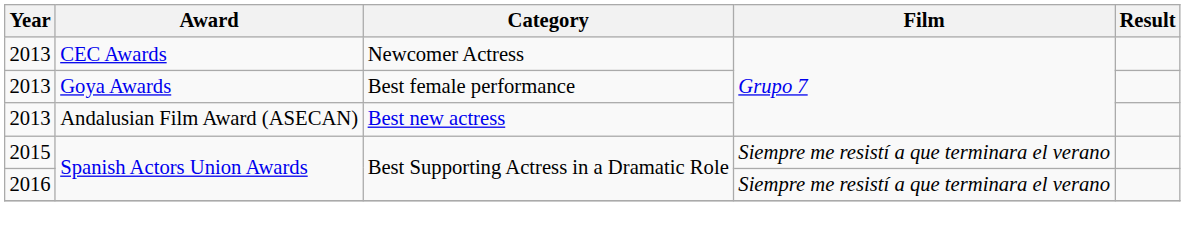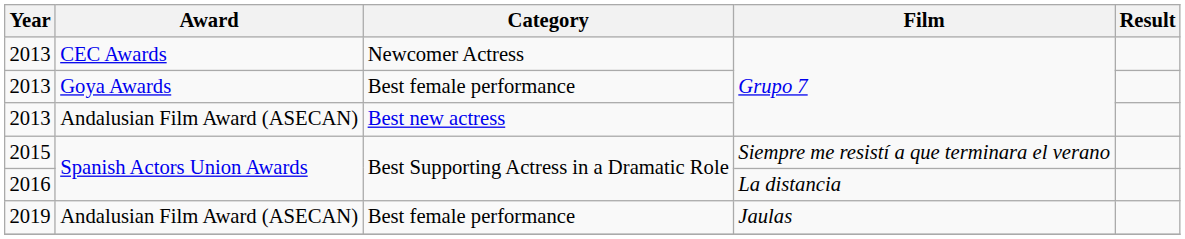2016 | Film: Siempre me resistí a que terminara el verano -> La distancia
+ row: 2019 | Andalusian Film Award (ASECAN) | Best female performance | Jaulas
